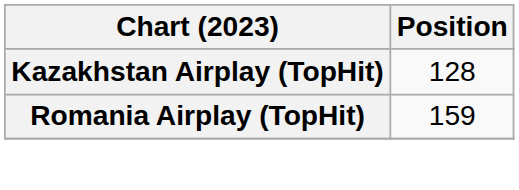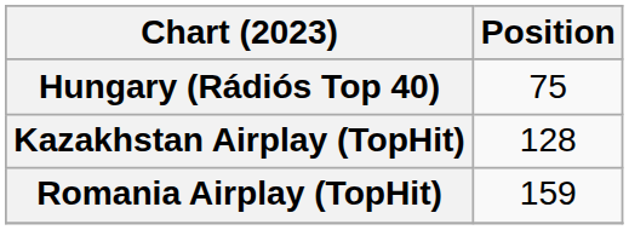+ row: Hungary (Rádiós Top 40) | 75
